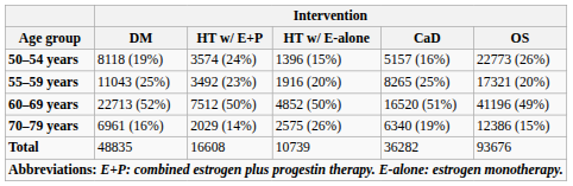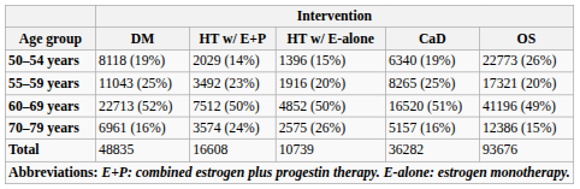50–54 years | Intervention / HT w/ E+P: 3574 (24%) -> 2029 (14%)
50–54 years | Intervention / CaD: 5157 (16%) -> 6340 (19%)
70–79 years | Intervention / HT w/ E+P: 2029 (14%) -> 3574 (24%)
70–79 years | Intervention / CaD: 6340 (19%) -> 5157 (16%)
